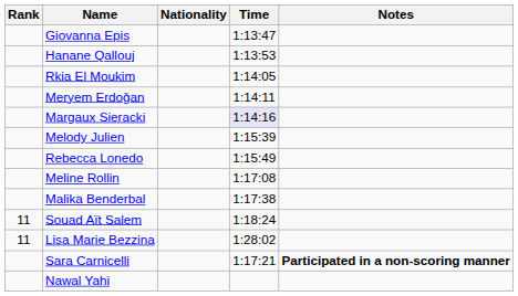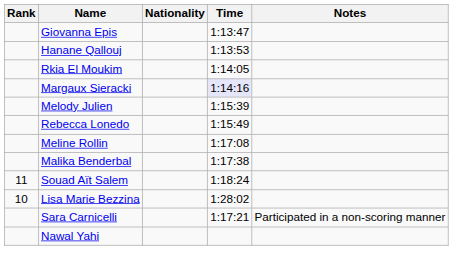- row: Meryem Erdoǧan | 1:14:11
Lisa Marie Bezzina | Rank: 11 -> 10
Sara Carnicelli | Notes: bold -> normal
